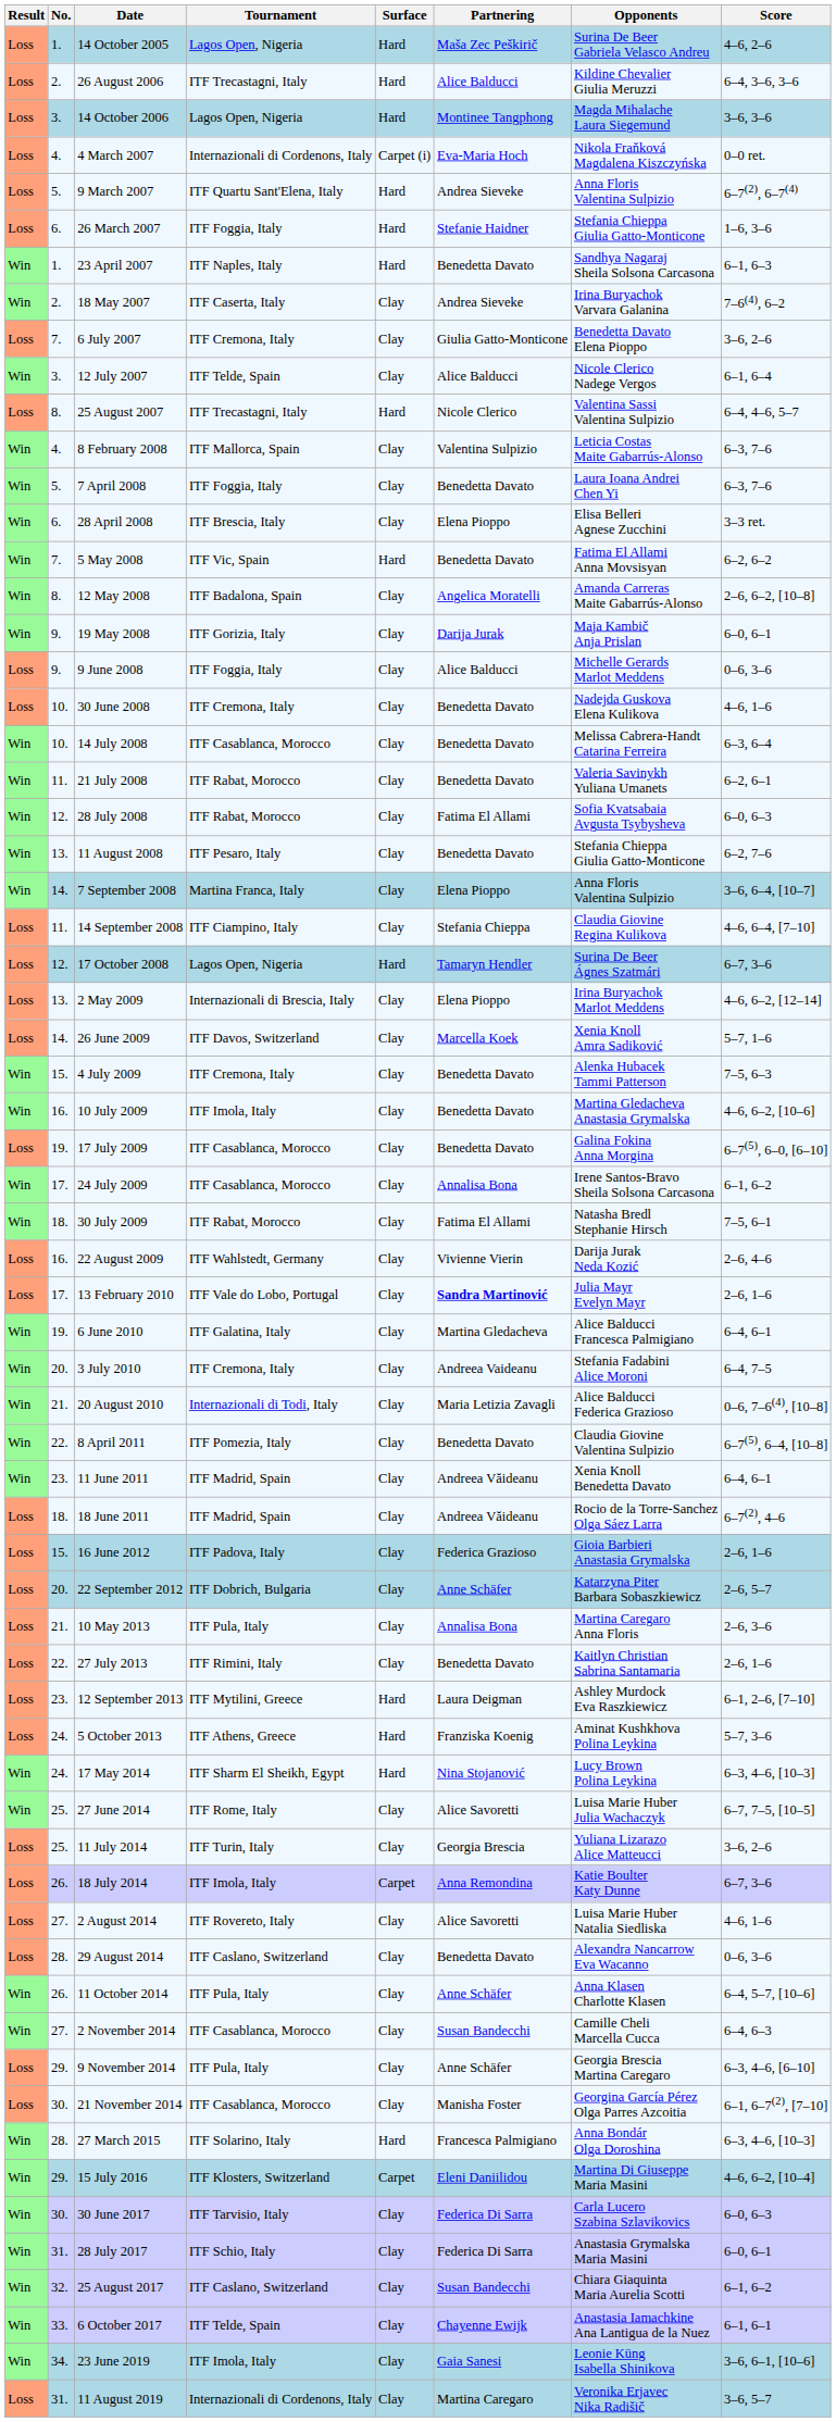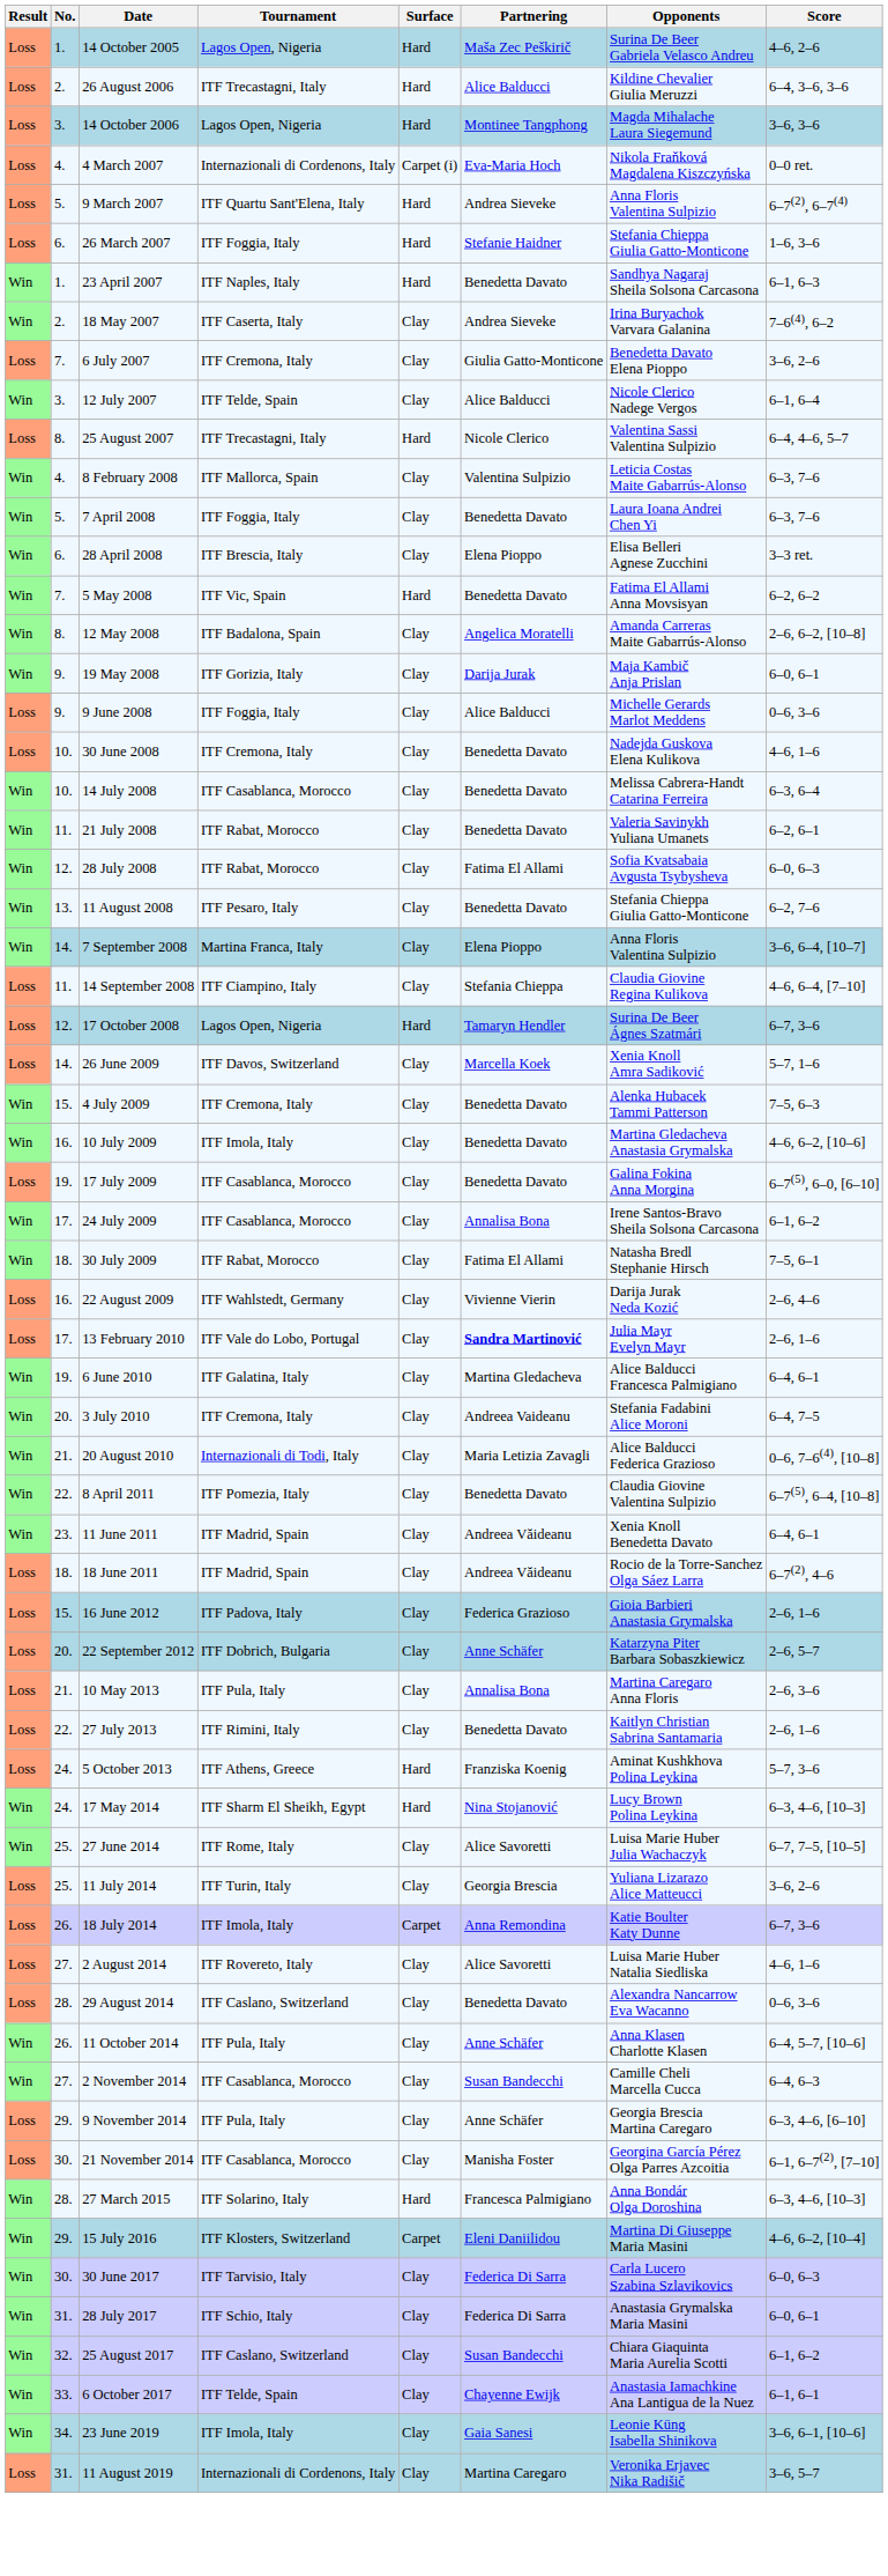- row: Loss | 13. | 2 May 2009 | Internazionali di Brescia, Italy | Clay | Elena Pioppo | Irina Buryachok Marlot Meddens | 4–6, 6–2, [12–14]
- row: Loss | 23. | 12 September 2013 | ITF Mytilini, Greece | Hard | Laura Deigman | Ashley Murdock Eva Raszkiewicz | 6–1, 2–6, [7–10]
